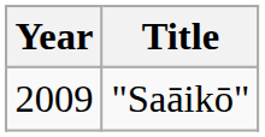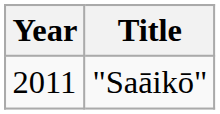"Saāikō" | Year: 2009 -> 2011
